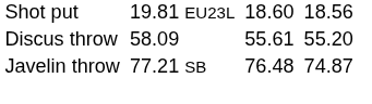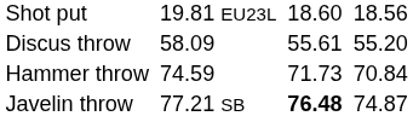+ row: Hammer throw | 74.59 | 71.73 | 70.84
Javelin throw | column 5: normal -> bold
